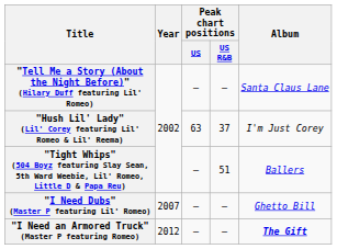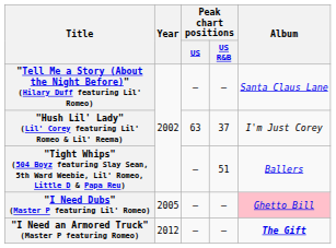"I Need Dubs" (Master P featuring Lil' Romeo) | Year: 2007 -> 2005
"I Need Dubs" (Master P featuring Lil' Romeo) | Album: no background -> pink background
